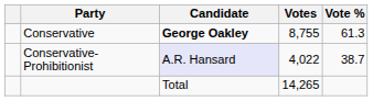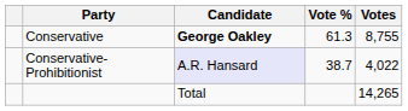columns swapped: Votes <-> Vote %
